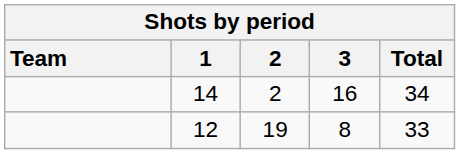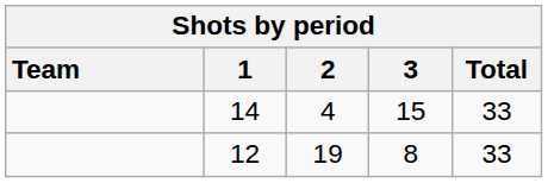14 | 2: 2 -> 4
14 | 3: 16 -> 15
14 | Total: 34 -> 33
